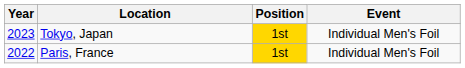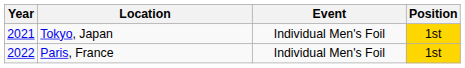columns swapped: Event <-> Position
Tokyo, Japan | Year: 2023 -> 2021
